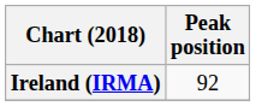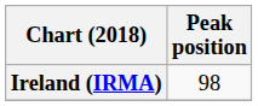Ireland (IRMA) | Peak position: 92 -> 98
